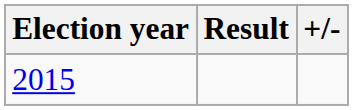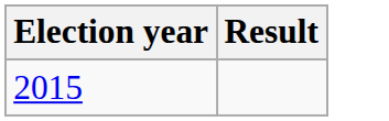- column: +/-
